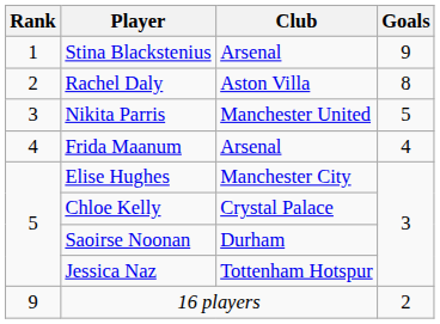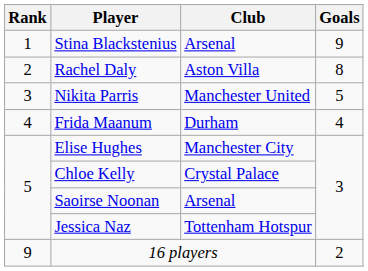Frida Maanum | Club: Arsenal -> Durham
Saoirse Noonan | Club: Durham -> Arsenal
